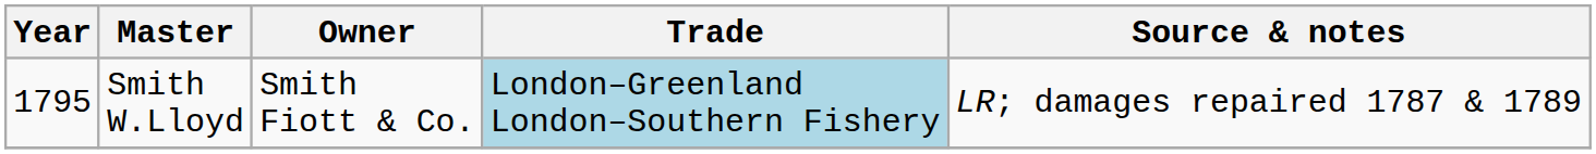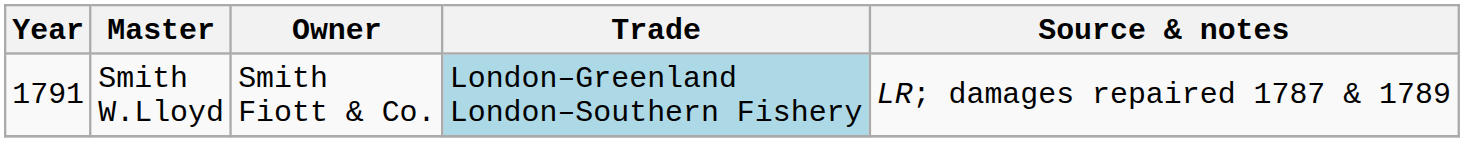Smith W.Lloyd | Year: 1795 -> 1791
